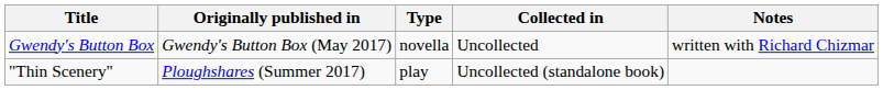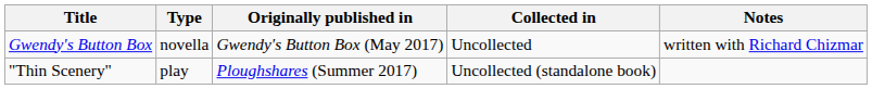columns swapped: Type <-> Originally published in
